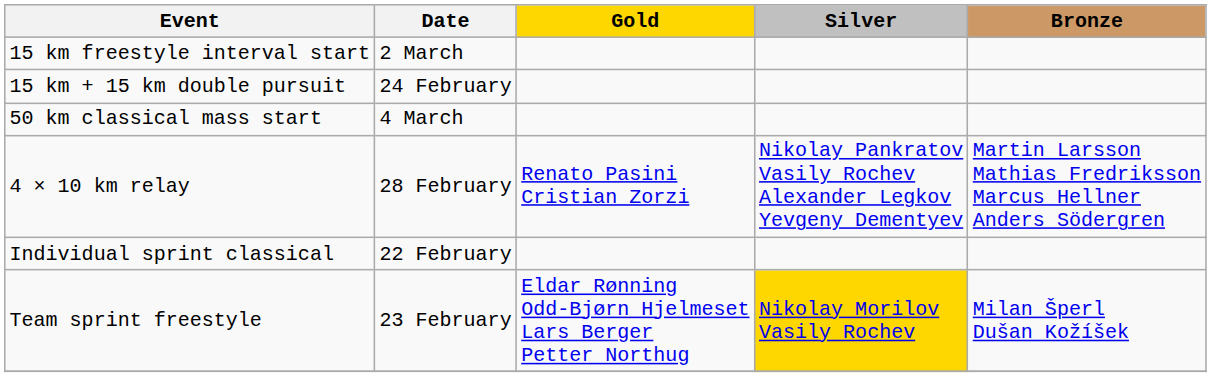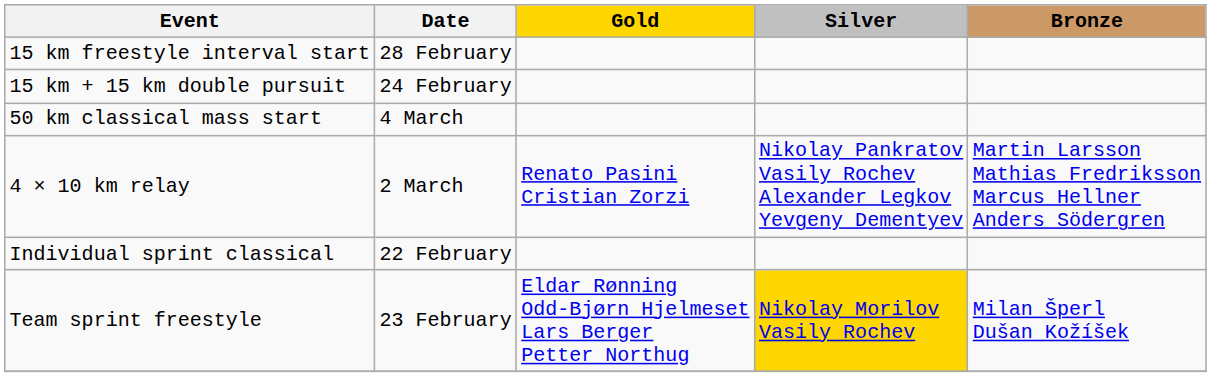15 km freestyle interval start | Date: 2 March -> 28 February
4 × 10 km relay | Date: 28 February -> 2 March
